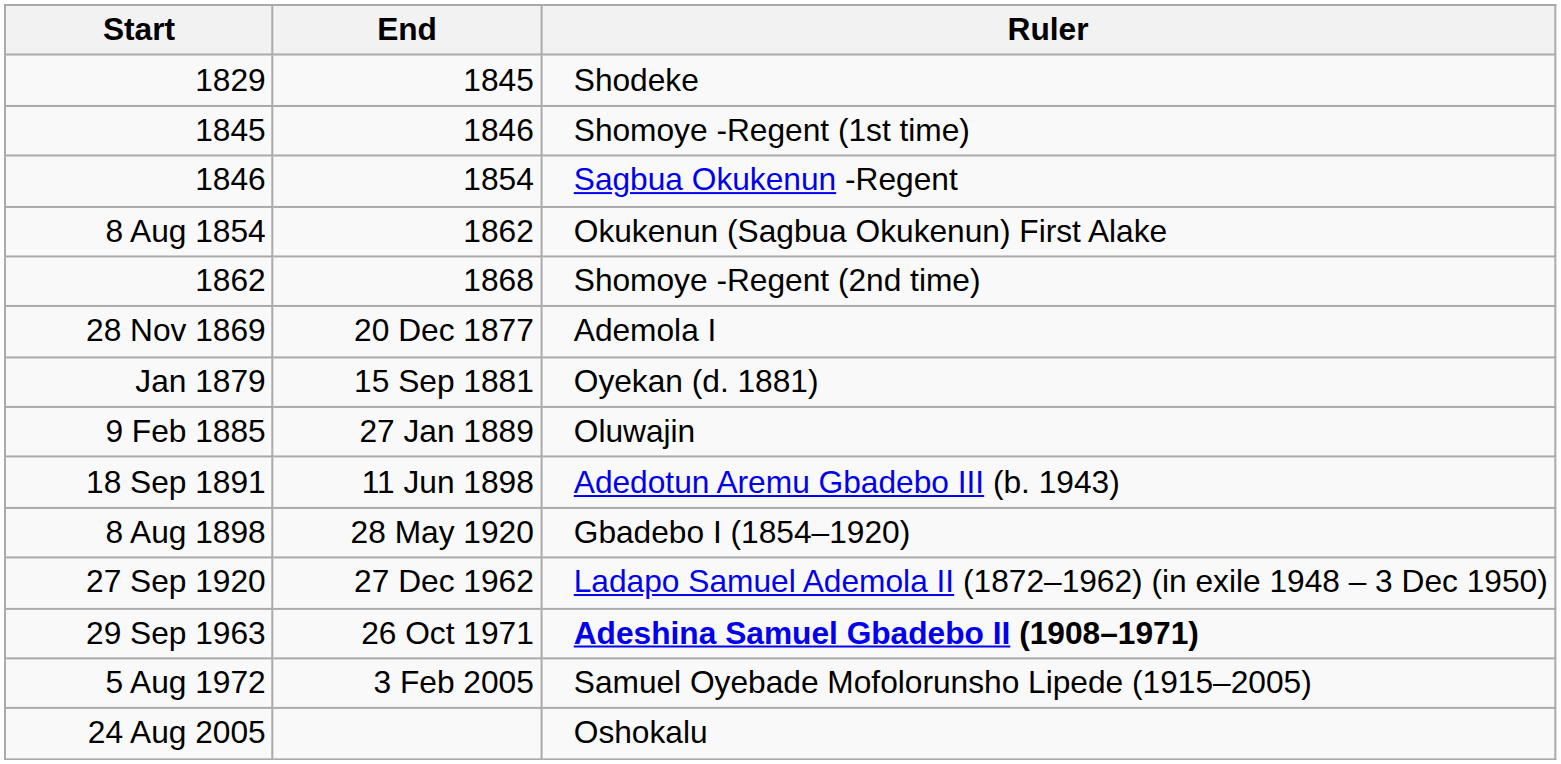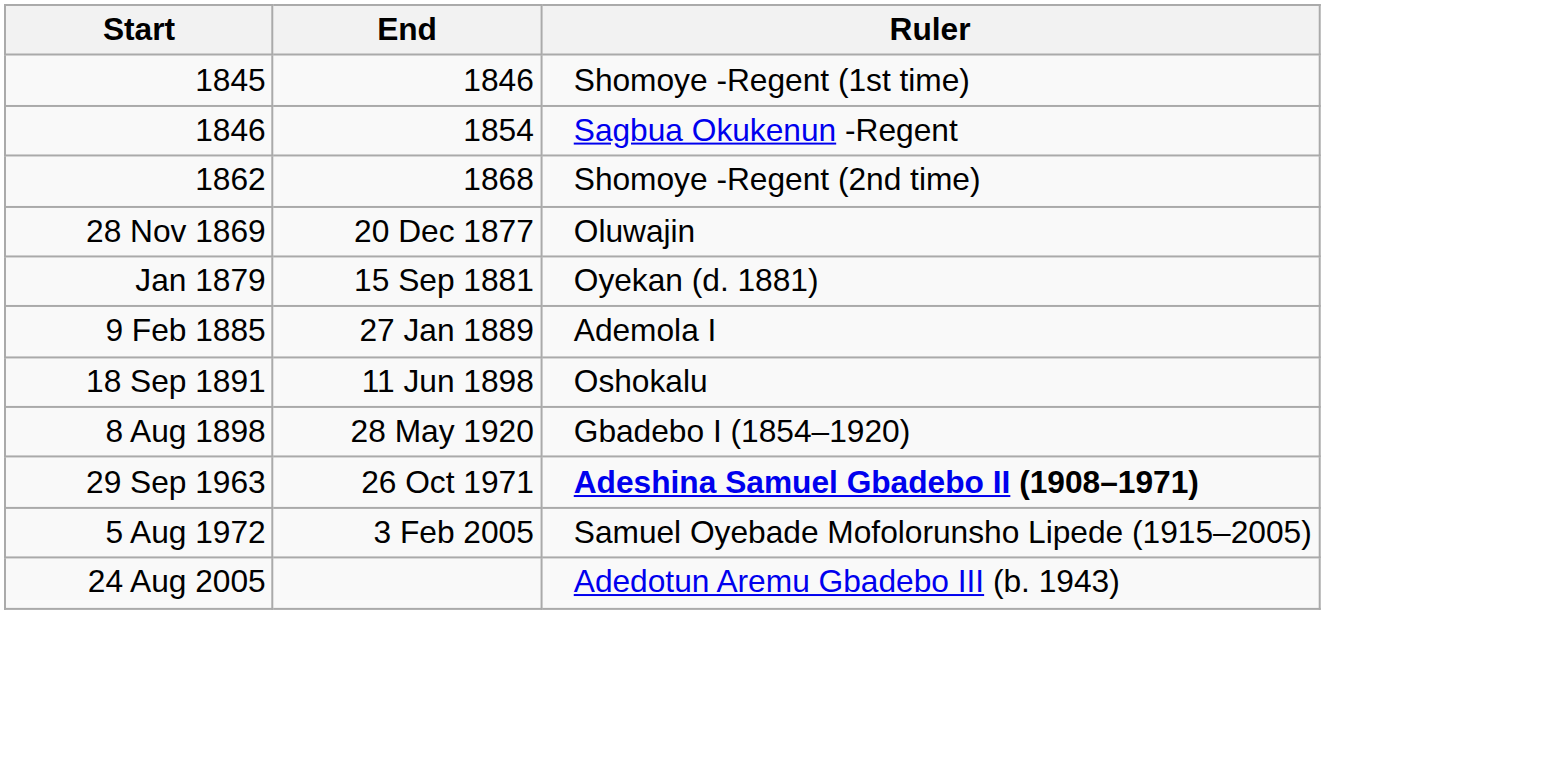- row: 1829 | 1845 | Shodeke
- row: 8 Aug 1854 | 1862 | Okukenun (Sagbua Okukenun) First Alake
28 Nov 1869 | Ruler: Ademola I -> Oluwajin
9 Feb 1885 | Ruler: Oluwajin -> Ademola I
18 Sep 1891 | Ruler: Adedotun Aremu Gbadebo III (b. 1943) -> Oshokalu
- row: 27 Sep 1920 | 27 Dec 1962 | Ladapo Samuel Ademola II (1872–1962) (in exile 1948 – 3 Dec 1950)
24 Aug 2005 | Ruler: Oshokalu -> Adedotun Aremu Gbadebo III (b. 1943)
